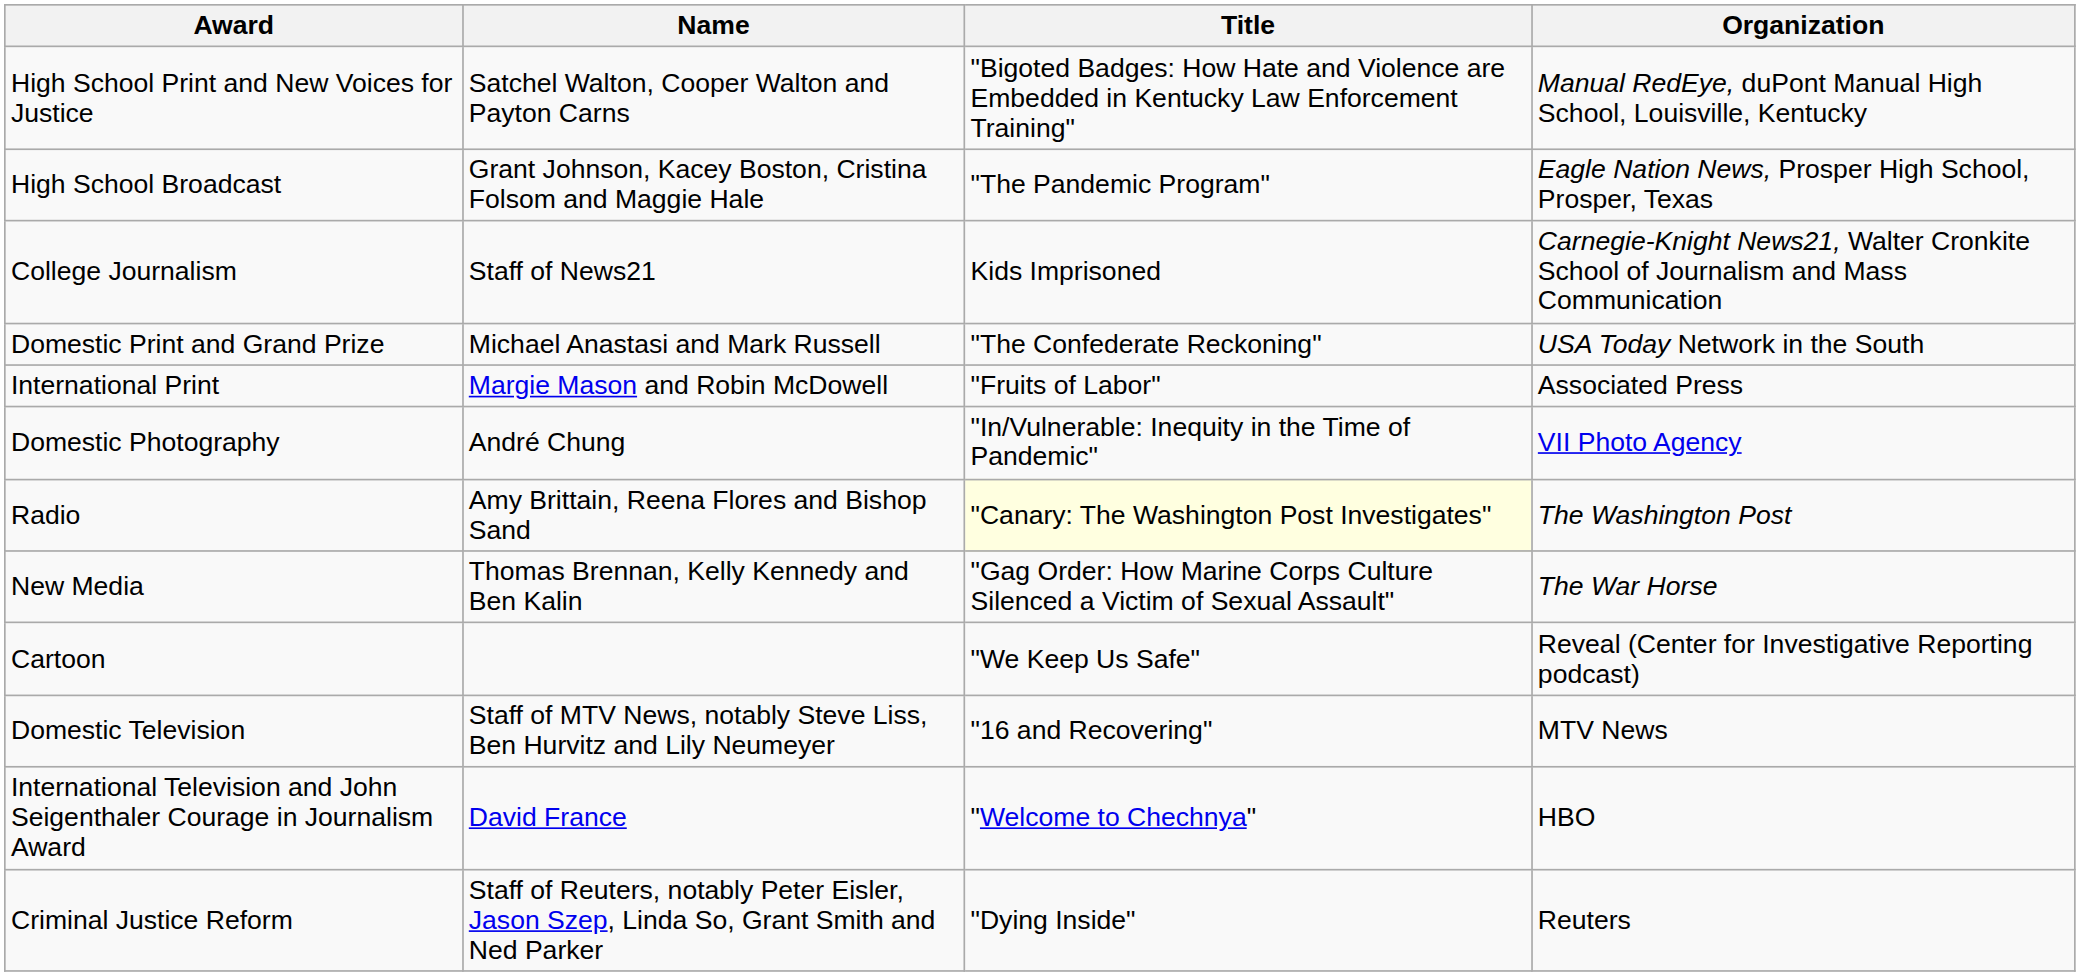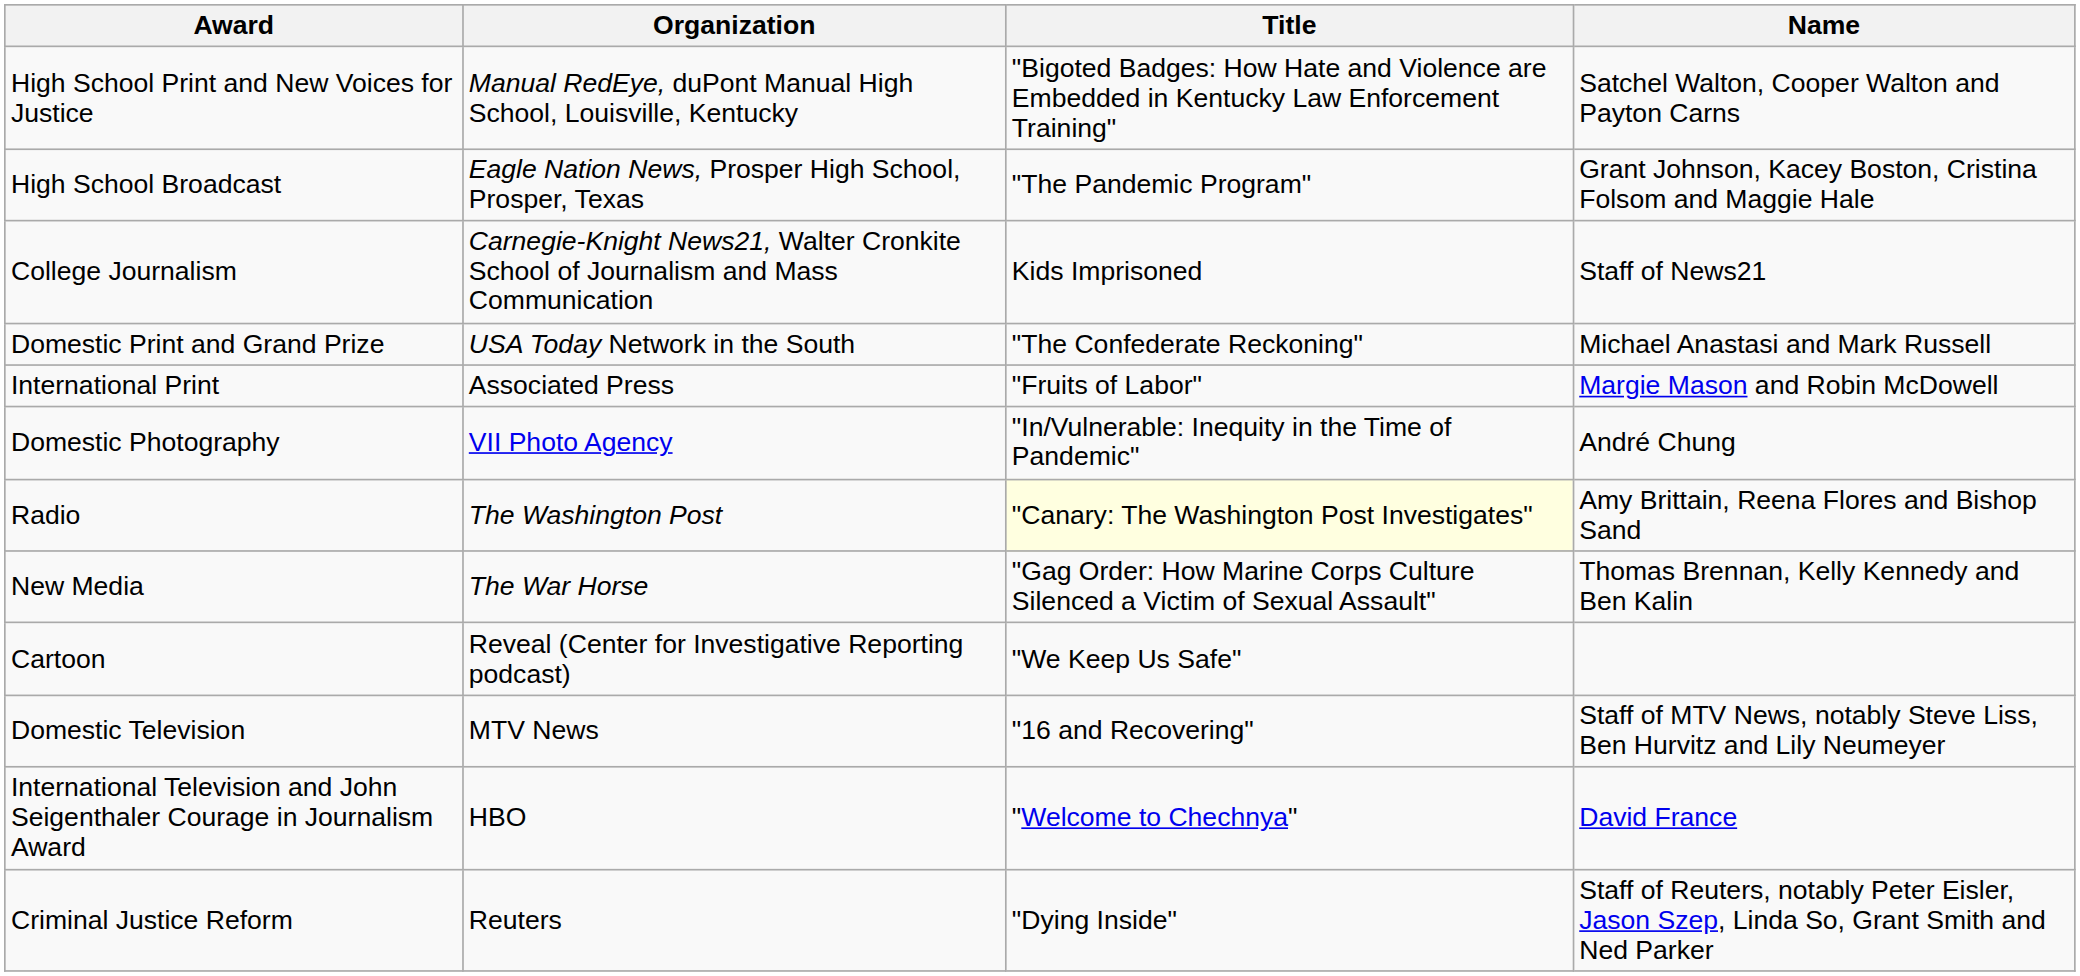columns swapped: Name <-> Organization
